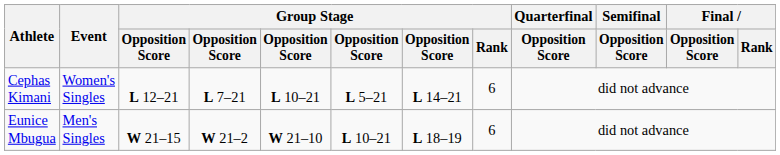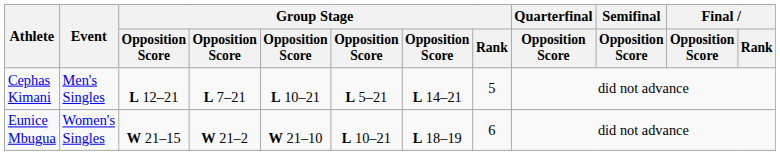Cephas Kimani | Event: Women's Singles -> Men's Singles
Cephas Kimani | Group Stage / Rank: 6 -> 5
Eunice Mbugua | Event: Men's Singles -> Women's Singles
